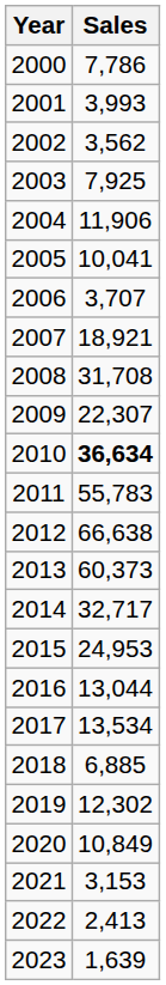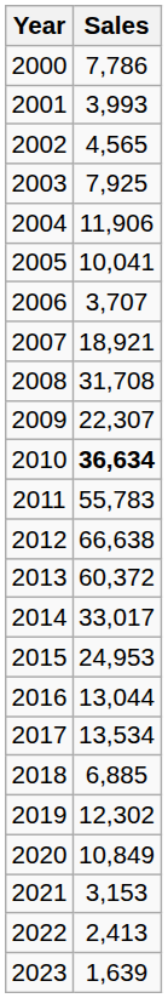2002 | Sales: 3,562 -> 4,565
2013 | Sales: 60,373 -> 60,372
2014 | Sales: 32,717 -> 33,017
